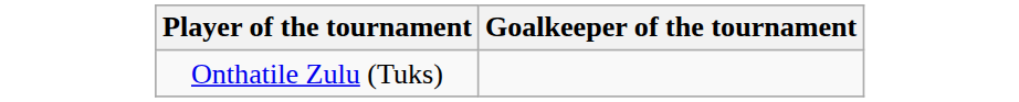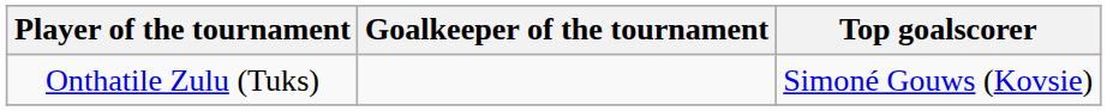+ column: Top goalscorer | Simoné Gouws (Kovsie)
